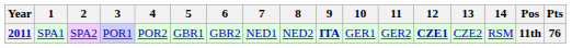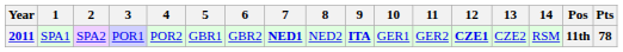2011 | 7: normal -> bold
2011 | Pts: 76 -> 78
